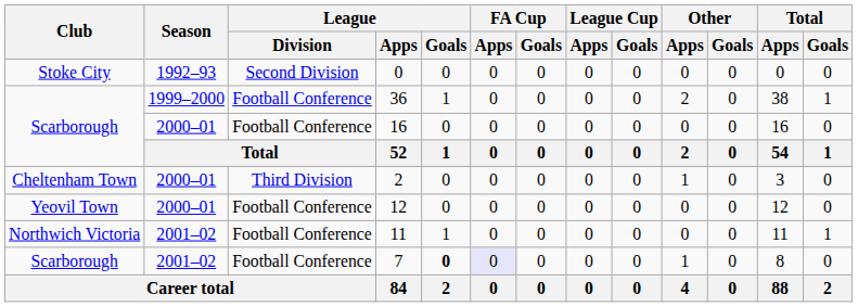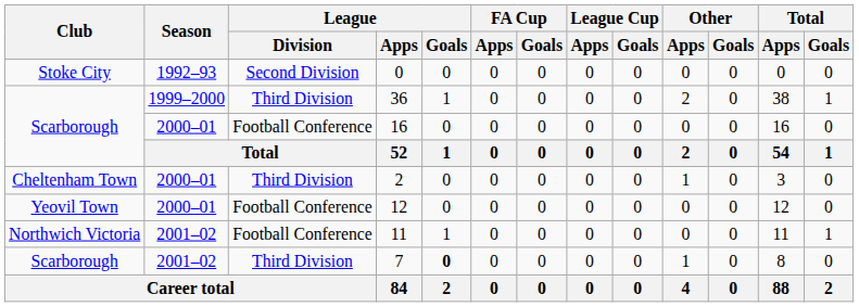36 | League / Division: Football Conference -> Third Division
7 | League / Division: Football Conference -> Third Division
7 | FA Cup / Apps: lavender background -> no background
